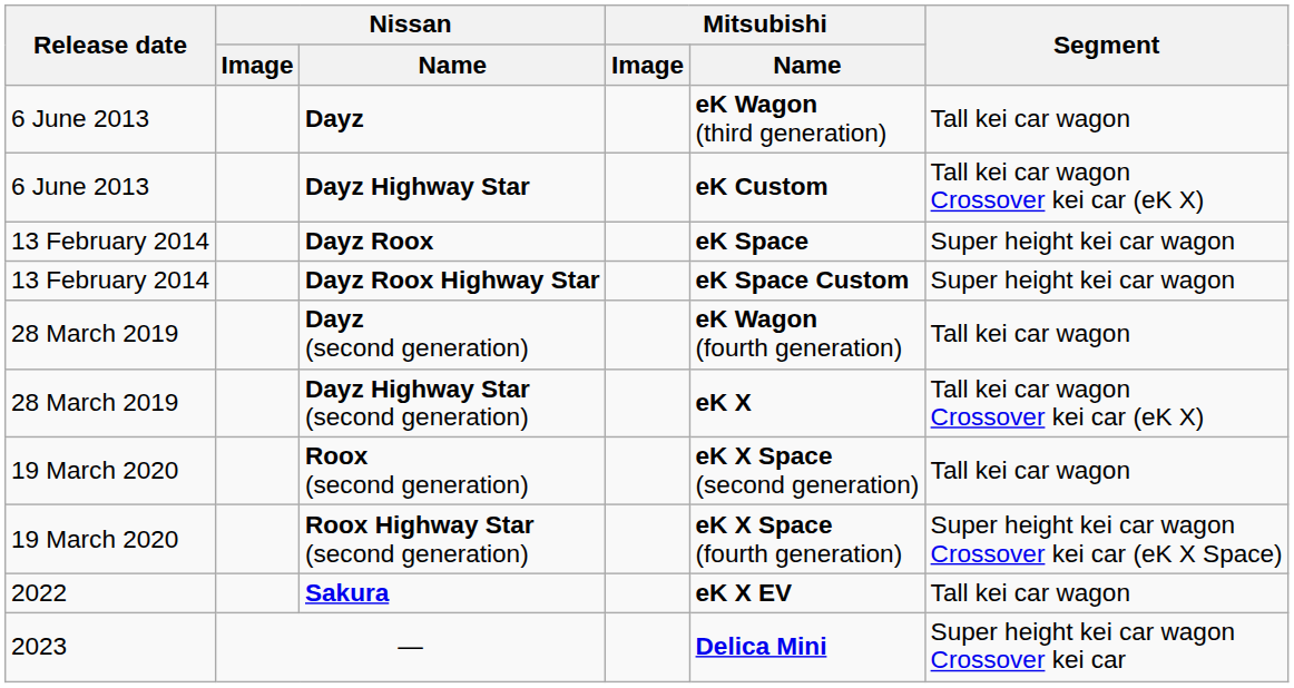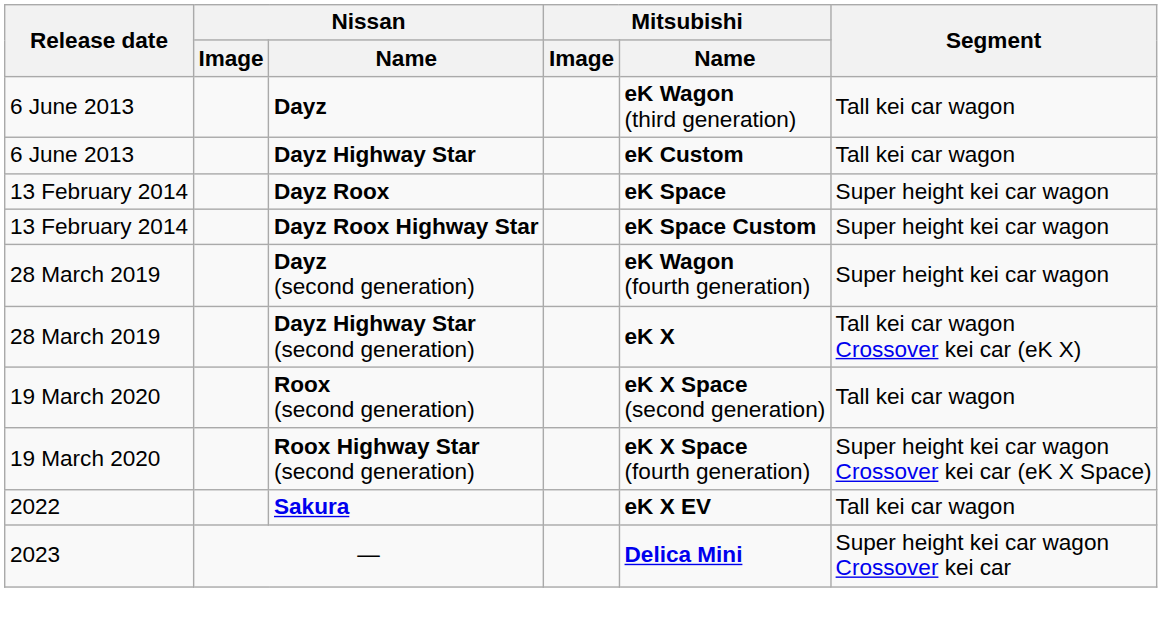Dayz Highway Star | Segment: Tall kei car wagon Crossover kei car (eK X) -> Tall kei car wagon
Dayz (second generation) | Segment: Tall kei car wagon -> Super height kei car wagon
